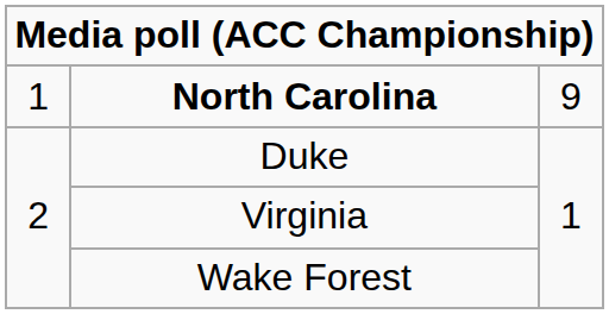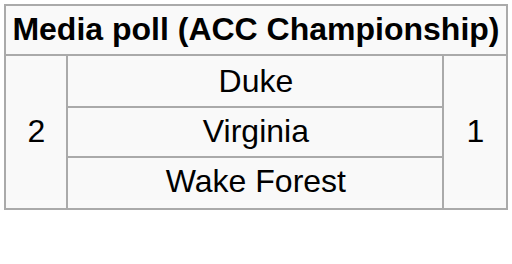- row: 1 | North Carolina | 9
